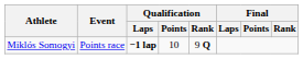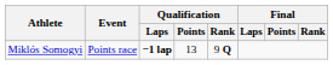Miklós Somogyi | Qualification / Points: 10 -> 13
